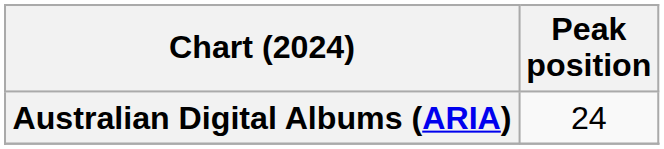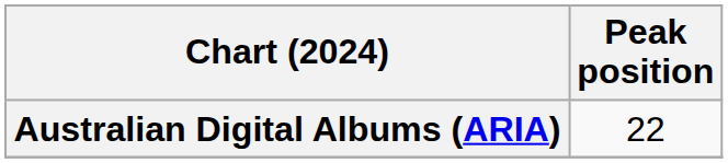Australian Digital Albums (ARIA) | Peak position: 24 -> 22
